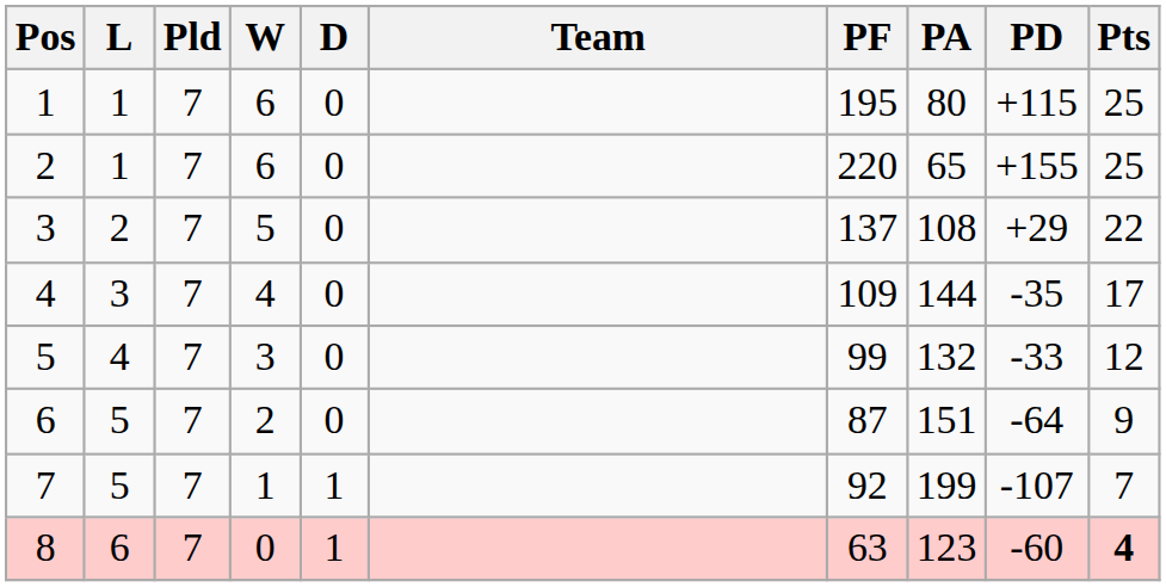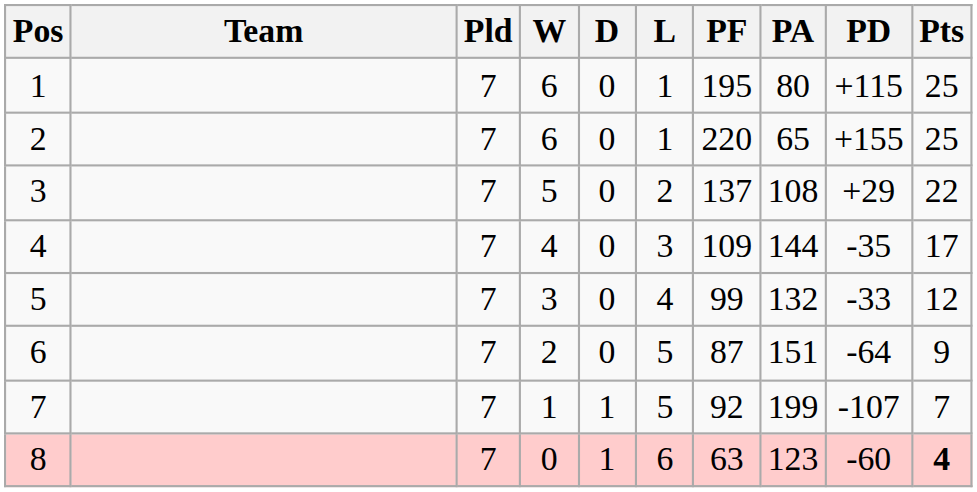columns swapped: Team <-> L
